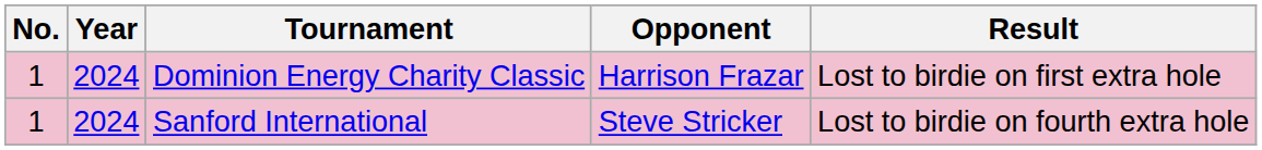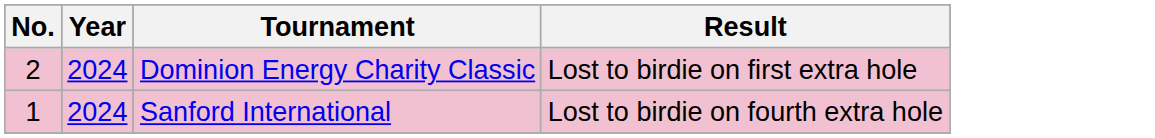- column: Opponent | Harrison Frazar | Steve Stricker
Dominion Energy Charity Classic | No.: 1 -> 2
